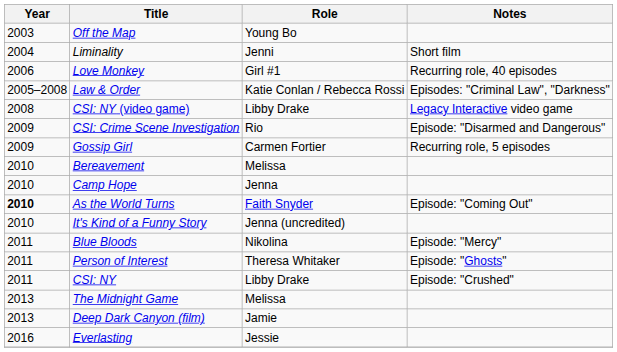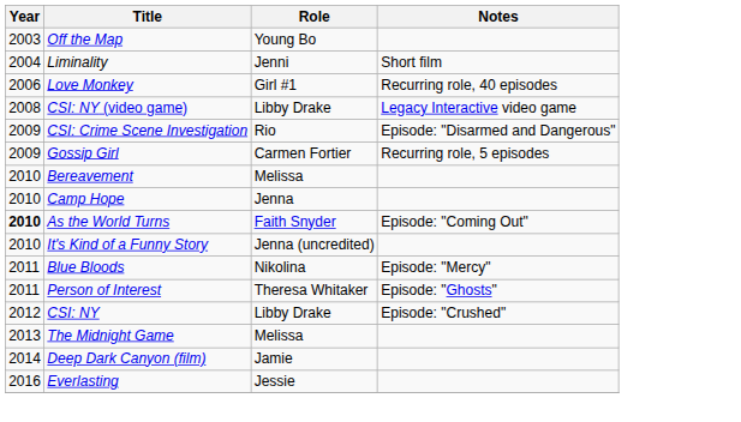- row: 2005–2008 | Law & Order | Katie Conlan / Rebecca Rossi | Episodes: "Criminal Law", "Darkness"
CSI: NY | Year: 2011 -> 2012
Deep Dark Canyon (film) | Year: 2013 -> 2014
